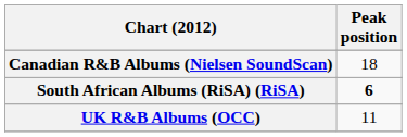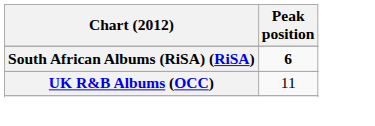- row: Canadian R&B Albums (Nielsen SoundScan) | 18
